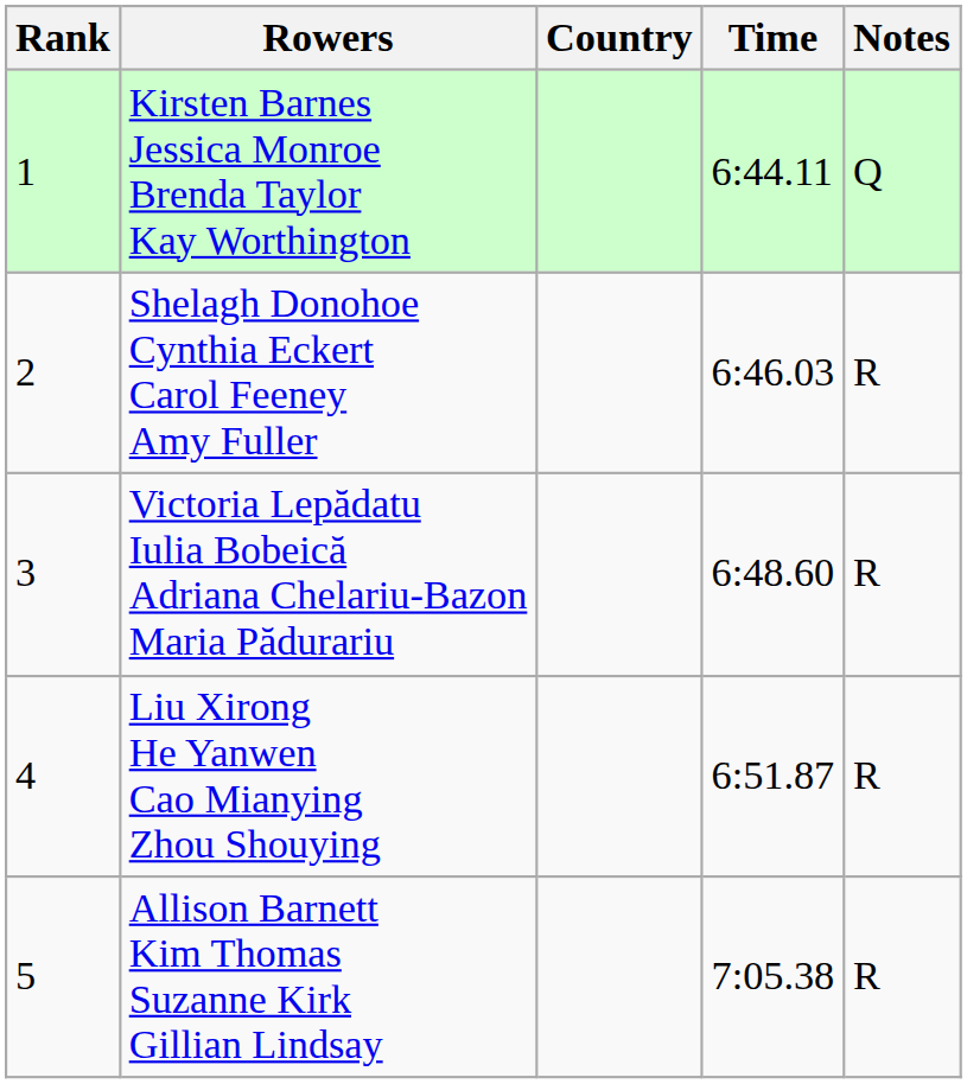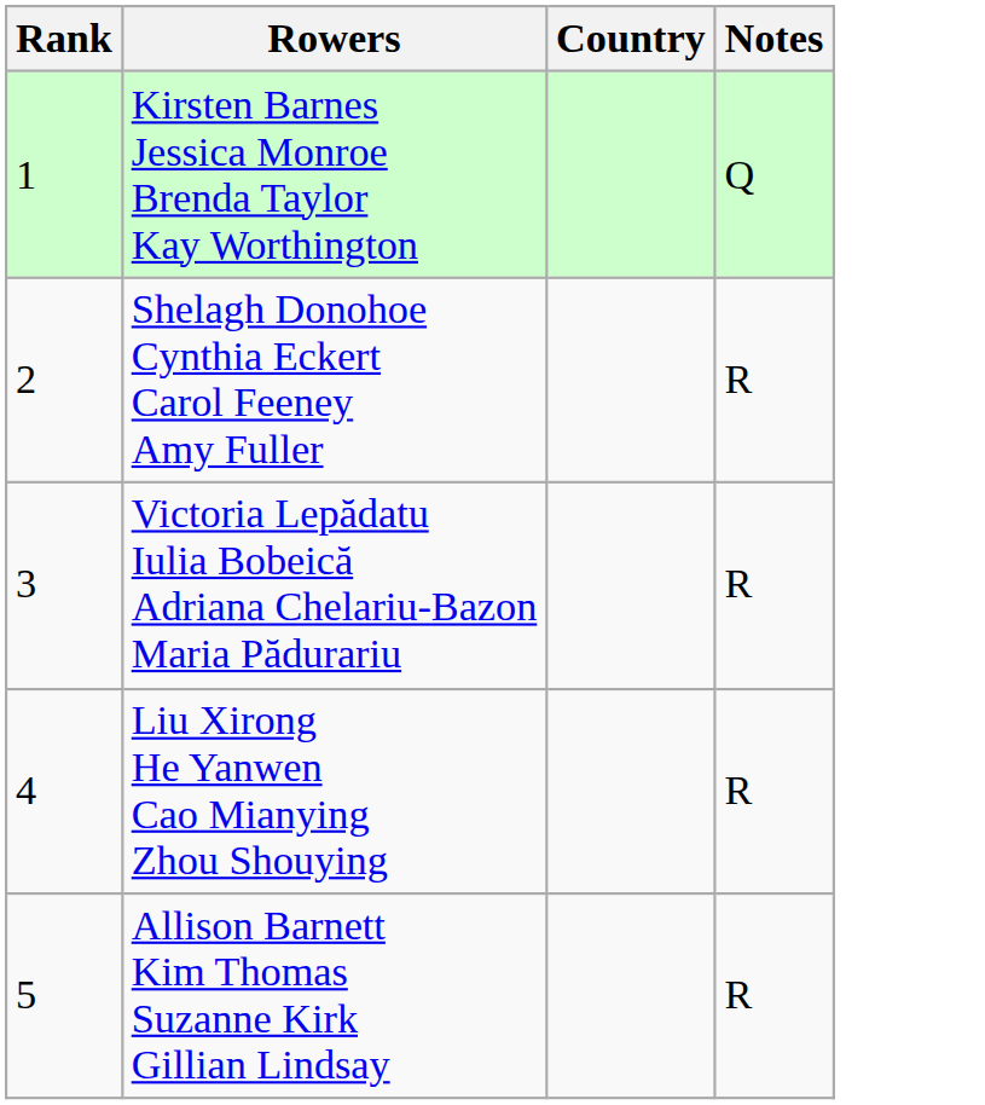- column: Time | 6:44.11 | 6:46.03 | 6:48.60 | 6:51.87 | 7:05.38
